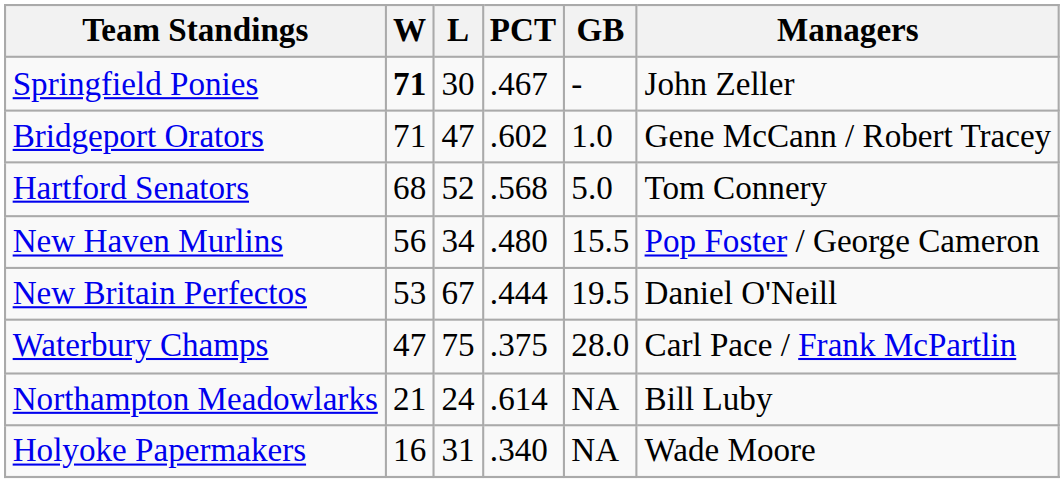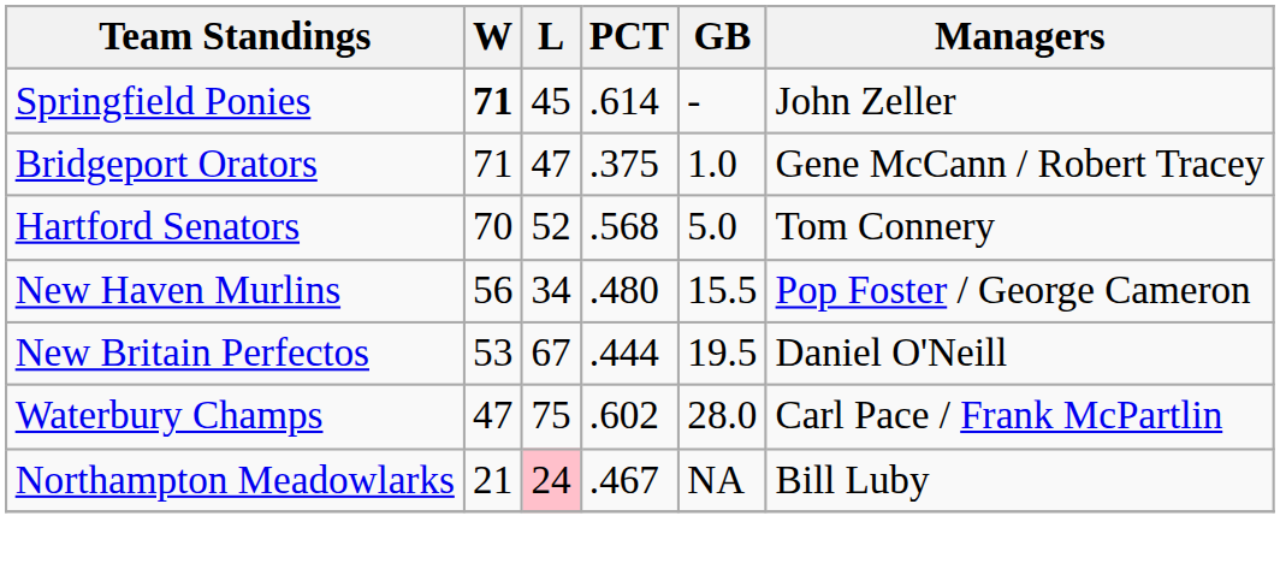Springfield Ponies | L: 30 -> 45
Springfield Ponies | PCT: .467 -> .614
Bridgeport Orators | PCT: .602 -> .375
Hartford Senators | W: 68 -> 70
Waterbury Champs | PCT: .375 -> .602
Northampton Meadowlarks | L: no background -> pink background
Northampton Meadowlarks | PCT: .614 -> .467
- row: Holyoke Papermakers | 16 | 31 | .340 | NA | Wade Moore
